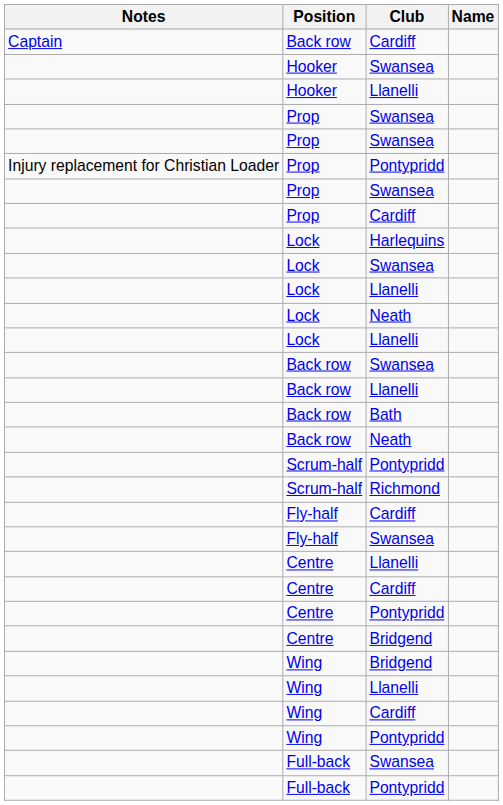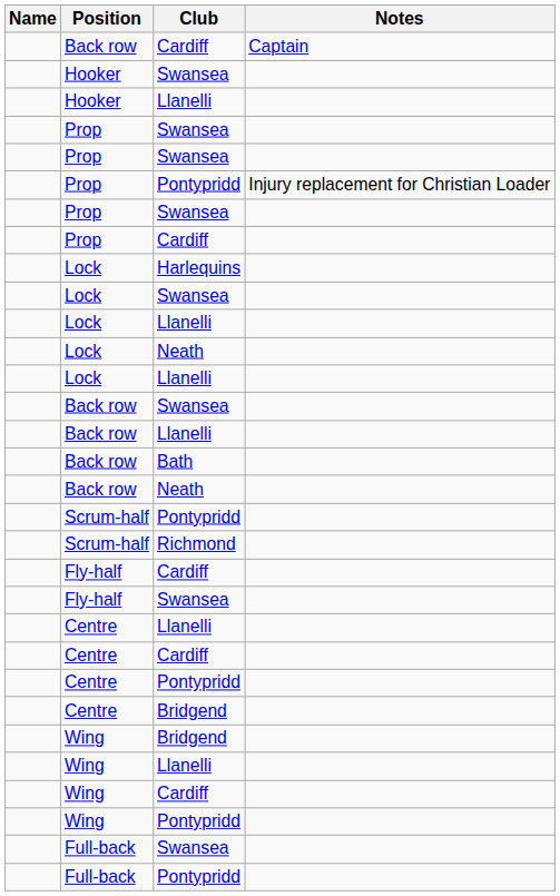columns swapped: Name <-> Notes
